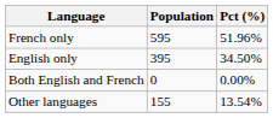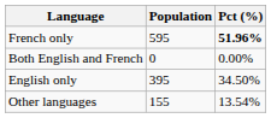French only | Pct (%): normal -> bold
rows swapped: English only <-> Both English and French
